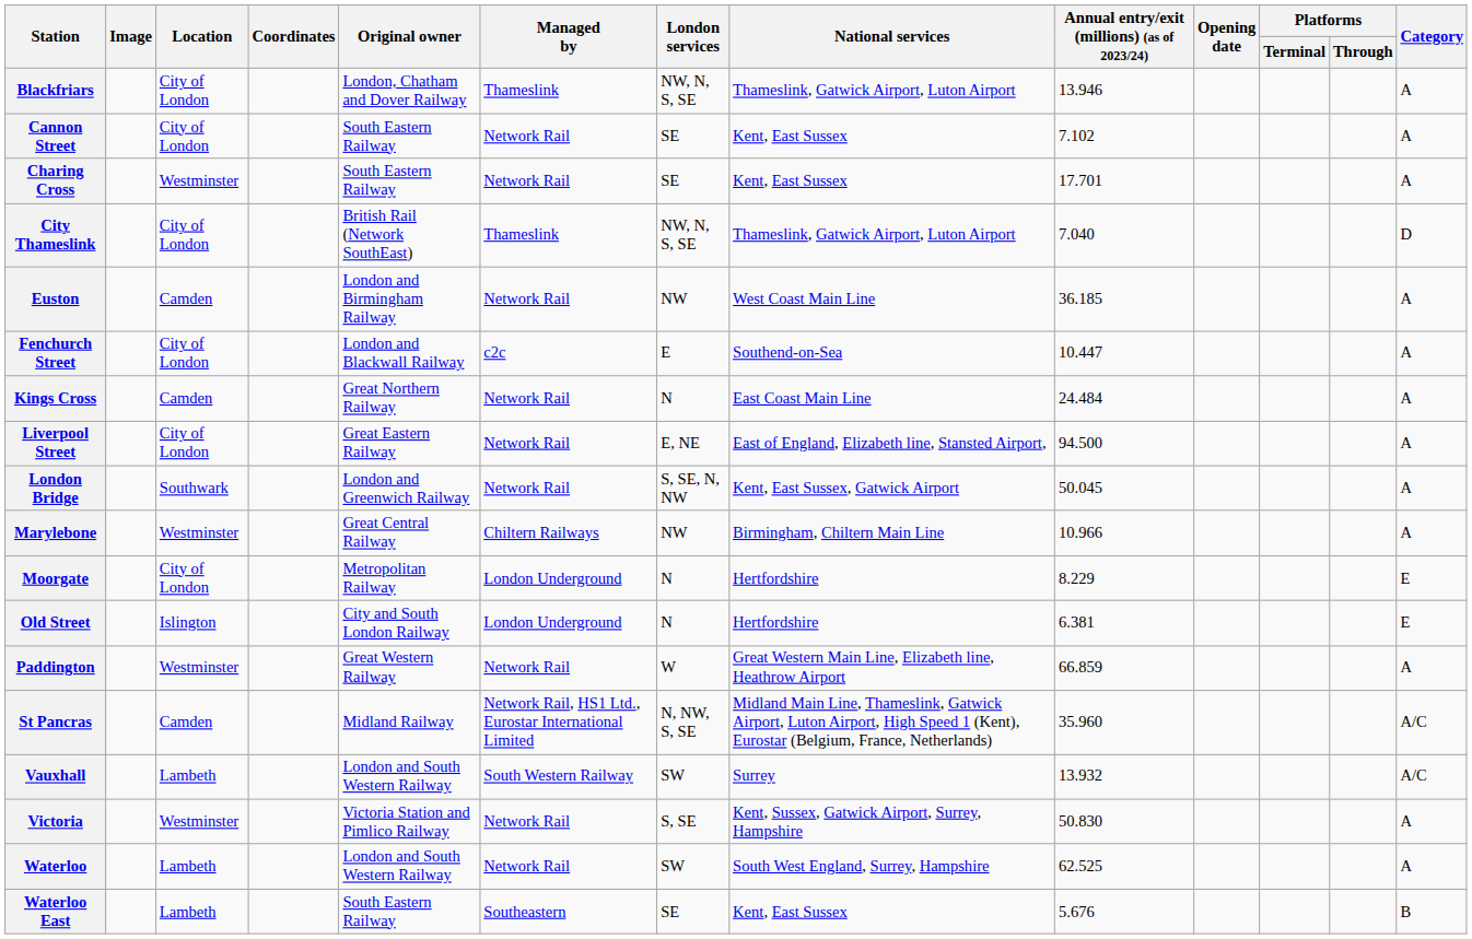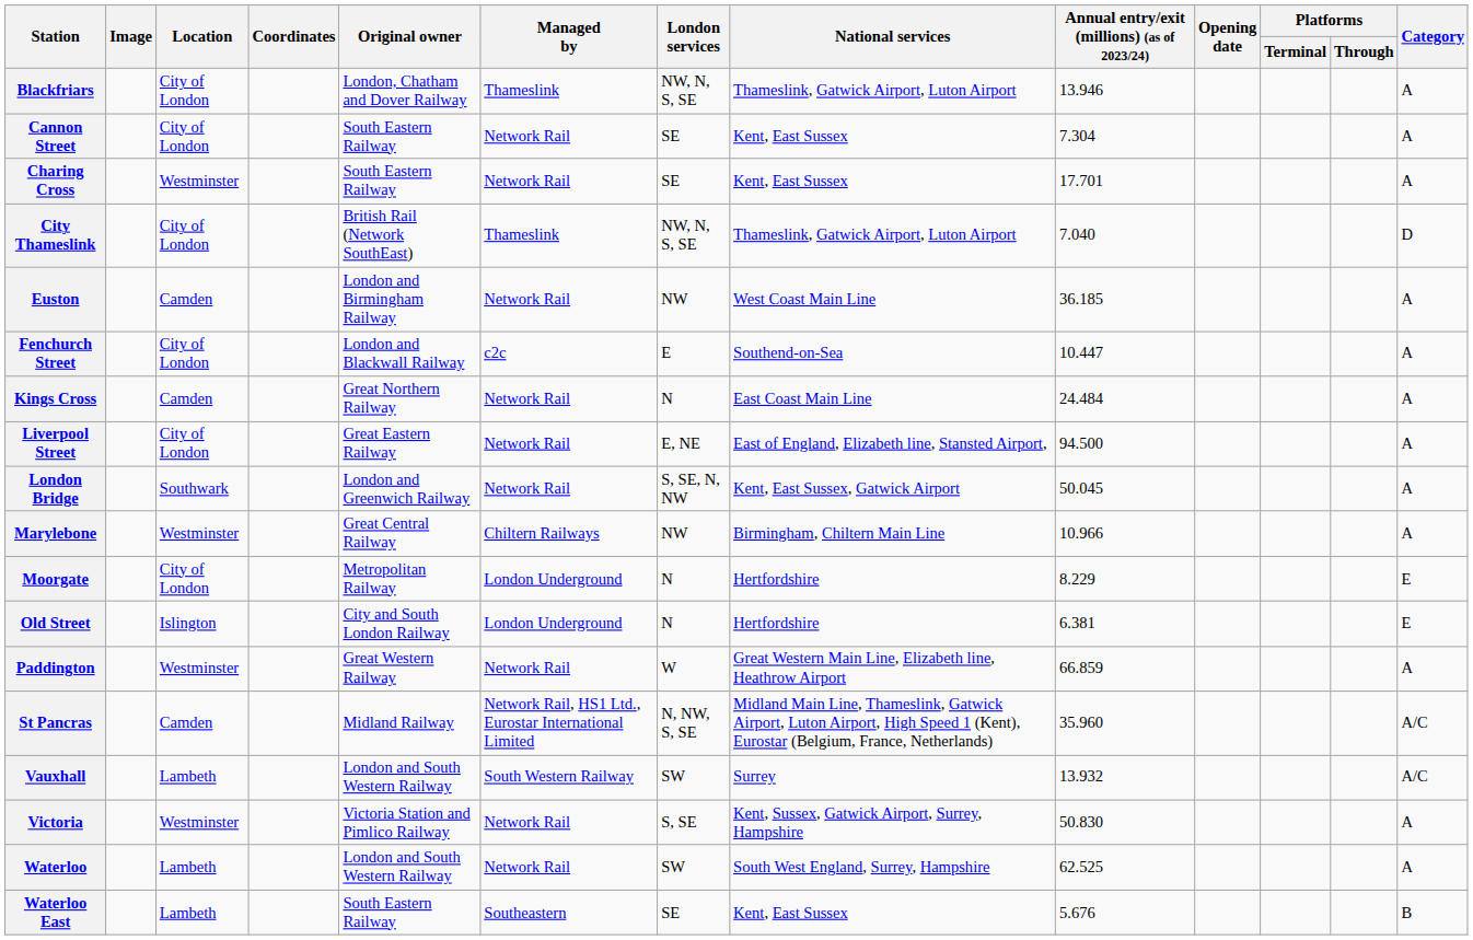Cannon Street | Annual entry/exit (millions) (as of 2023/24): 7.102 -> 7.304
